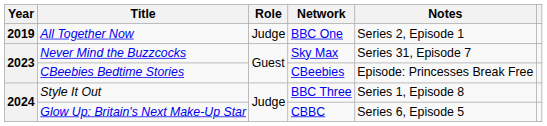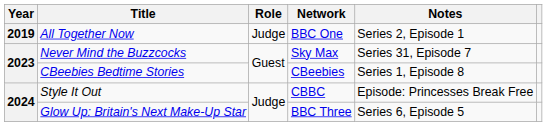CBeebies Bedtime Stories | Notes: Episode: Princesses Break Free -> Series 1, Episode 8
Style It Out | Network: BBC Three -> CBBC
Style It Out | Notes: Series 1, Episode 8 -> Episode: Princesses Break Free
Glow Up: Britain's Next Make-Up Star | Network: CBBC -> BBC Three
